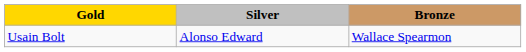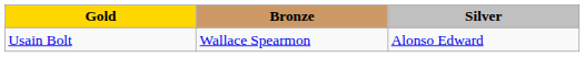columns swapped: Silver <-> Bronze
